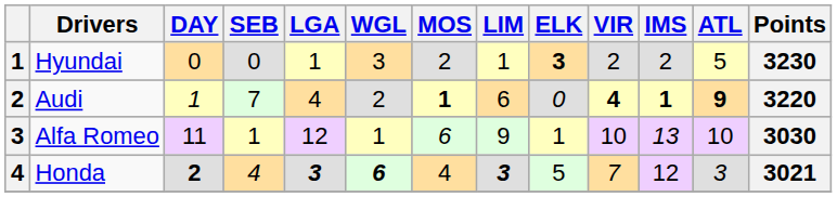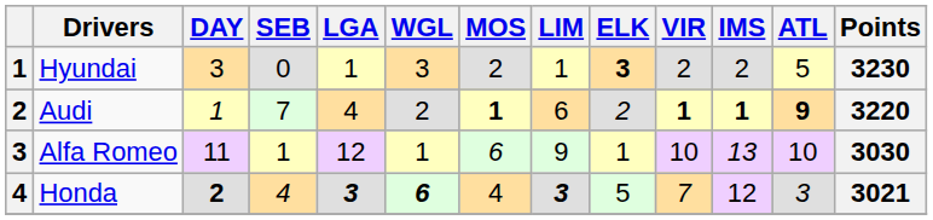Hyundai | DAY: 0 -> 3
Audi | ELK: 0 -> 2
Audi | VIR: 4 -> 1
